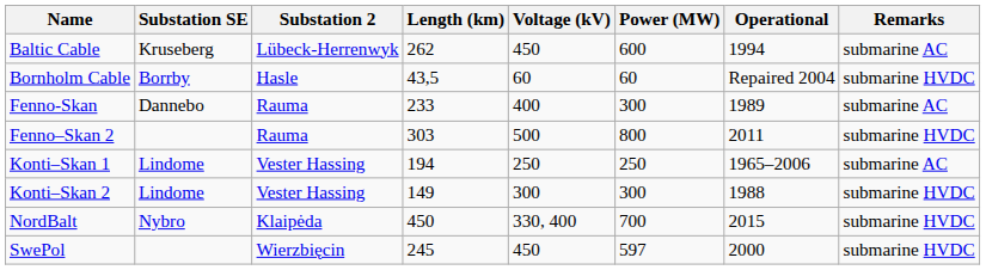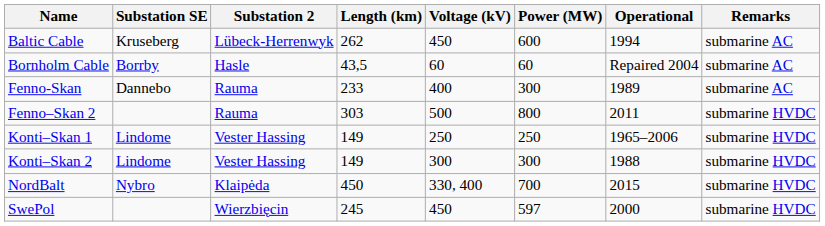Bornholm Cable | Remarks: submarine HVDC -> submarine AC
Konti–Skan 1 | Length (km): 194 -> 149
Konti–Skan 1 | Remarks: submarine AC -> submarine HVDC
